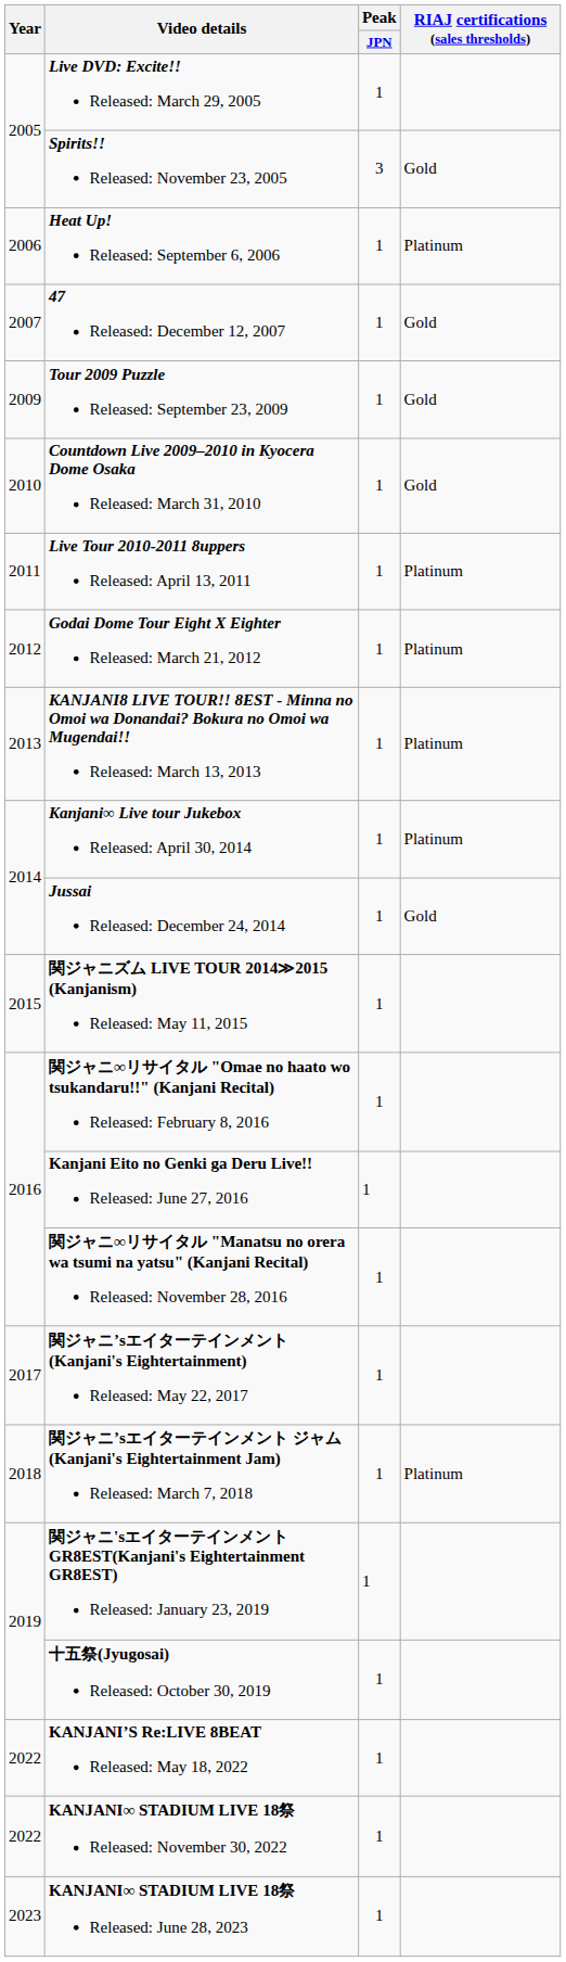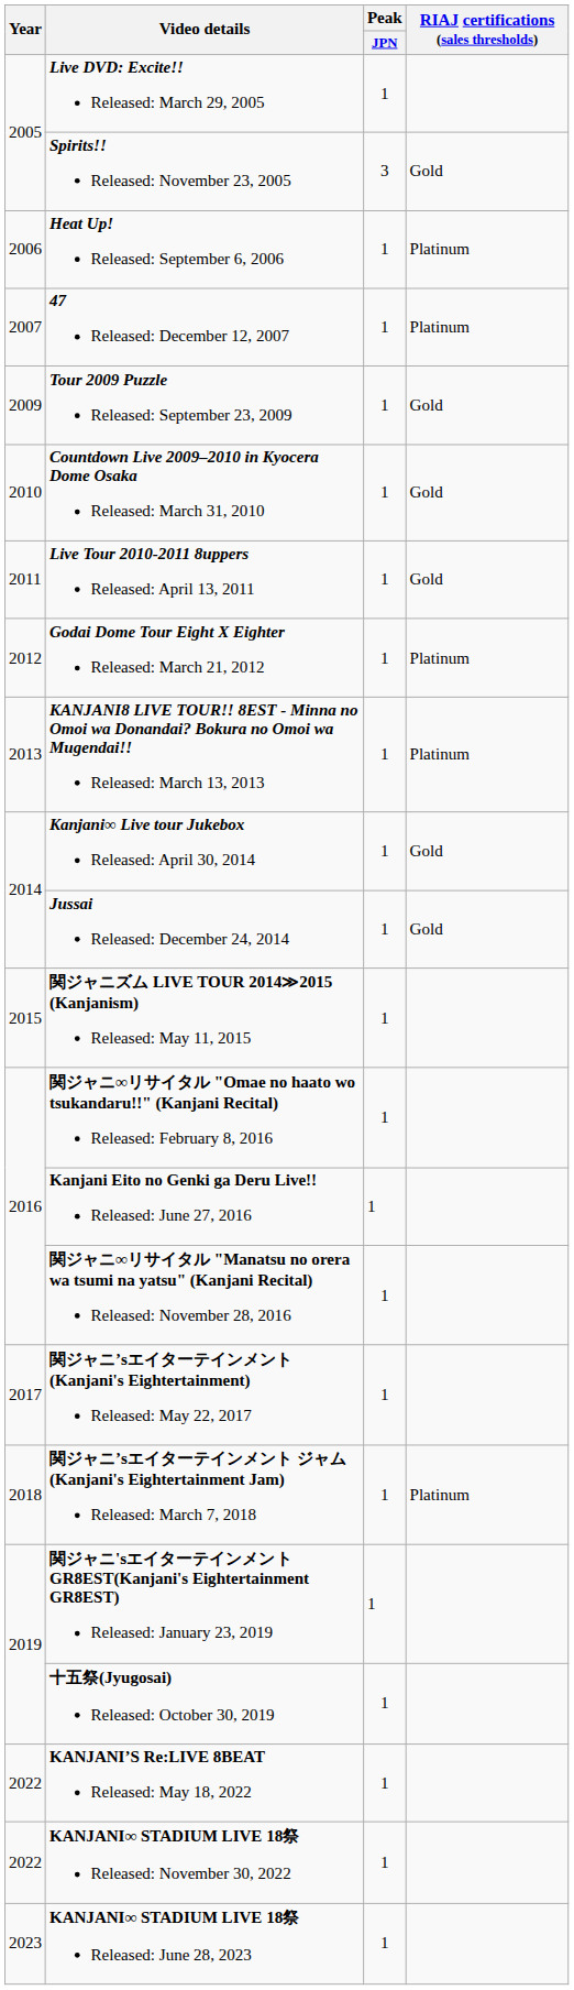47 Released: December 12, 2007 | RIAJ certifications (sales thresholds): Gold -> Platinum
Live Tour 2010-2011 8uppers Released: April 13, 2011 | RIAJ certifications (sales thresholds): Platinum -> Gold
Kanjani∞ Live tour Jukebox Released: April 30, 2014 | RIAJ certifications (sales thresholds): Platinum -> Gold
